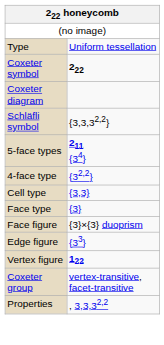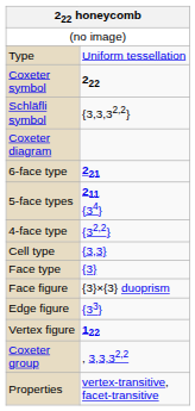rows swapped: Schläfli symbol <-> Coxeter diagram
+ row: 6-face type | 221
Coxeter group | column 2: vertex-transitive, facet-transitive -> , 3,3,32,2
Properties | column 2: , 3,3,32,2 -> vertex-transitive, facet-transitive
